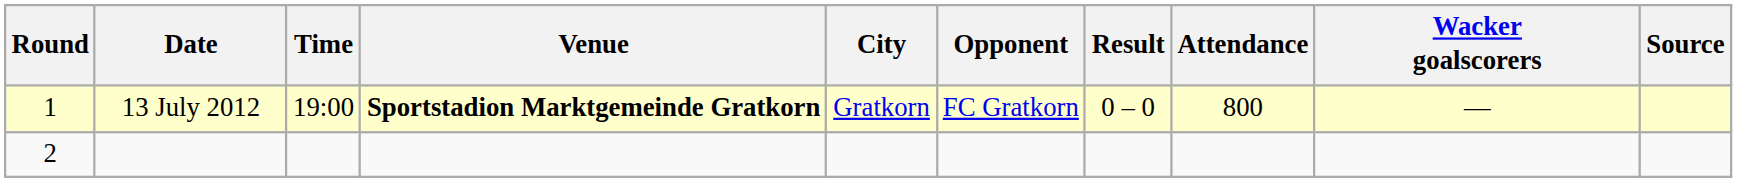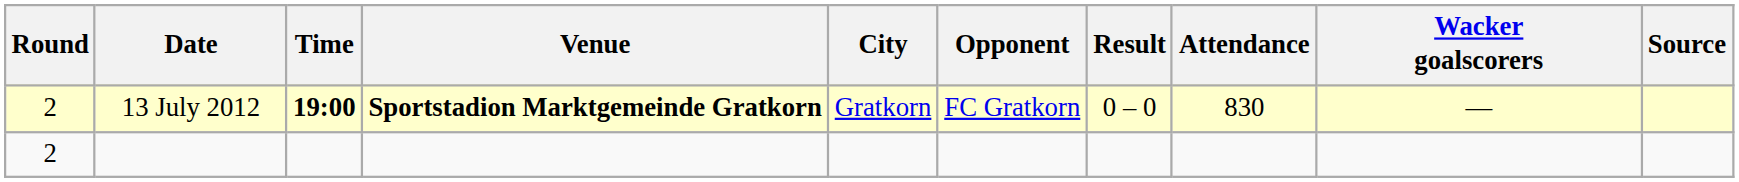13 July 2012 | Round: 1 -> 2
13 July 2012 | Time: normal -> bold
13 July 2012 | Attendance: 800 -> 830
